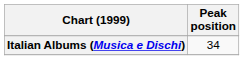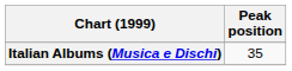Italian Albums (Musica e Dischi) | Peak position: 34 -> 35
